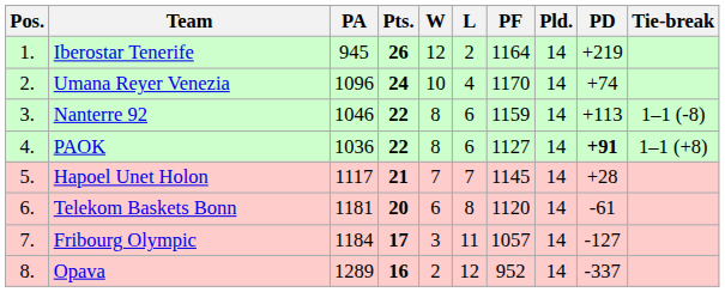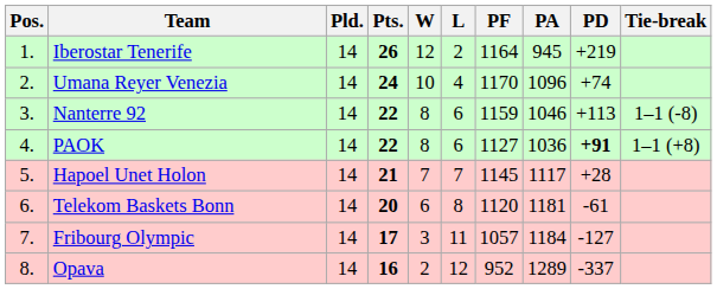columns swapped: Pld. <-> PA
